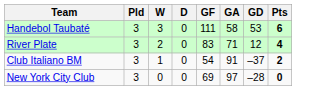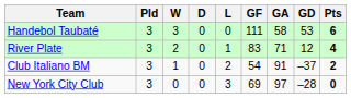+ column: L | 0 | 1 | 2 | 3
